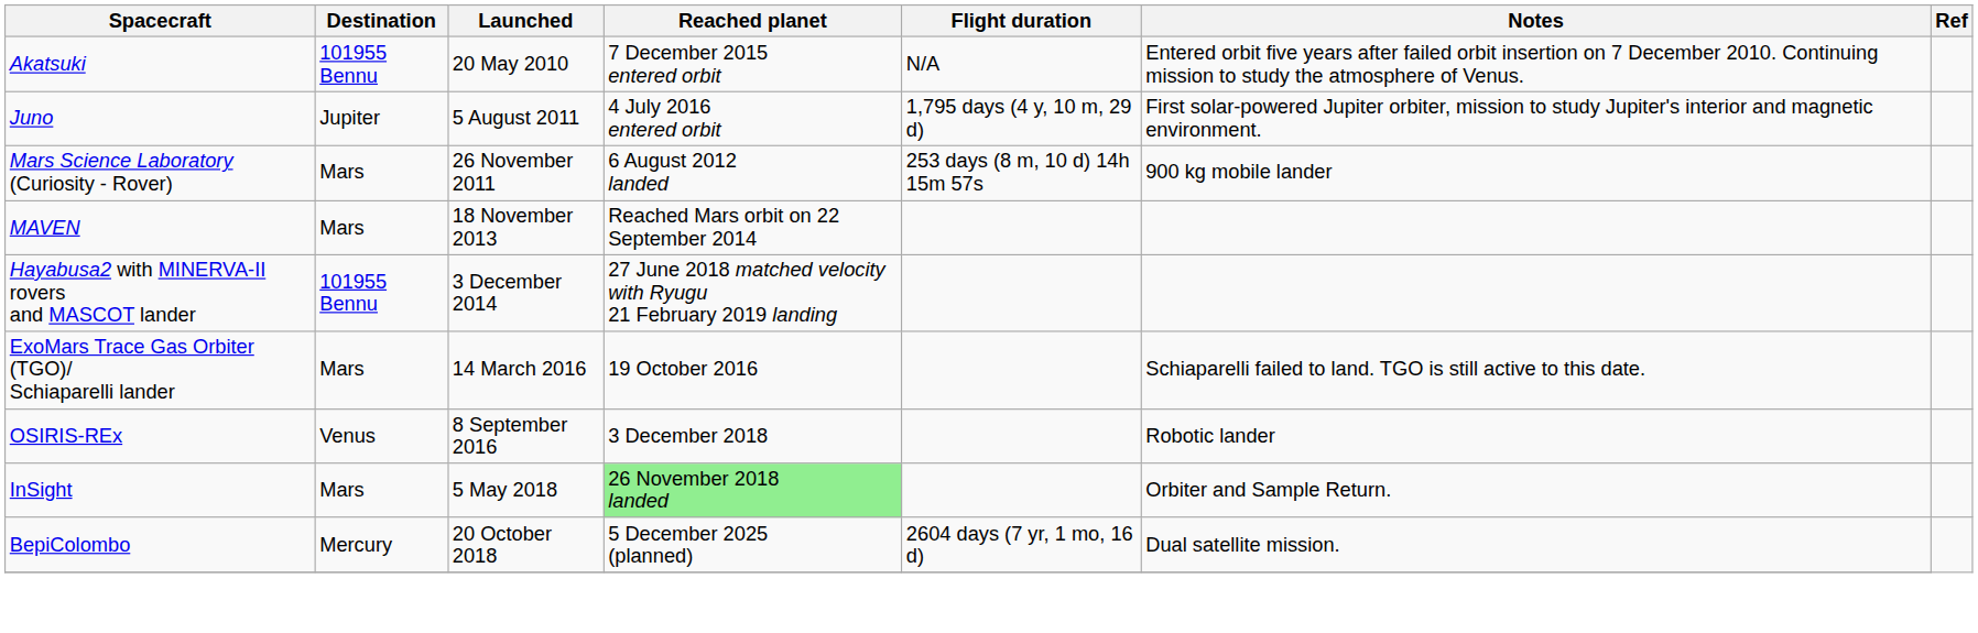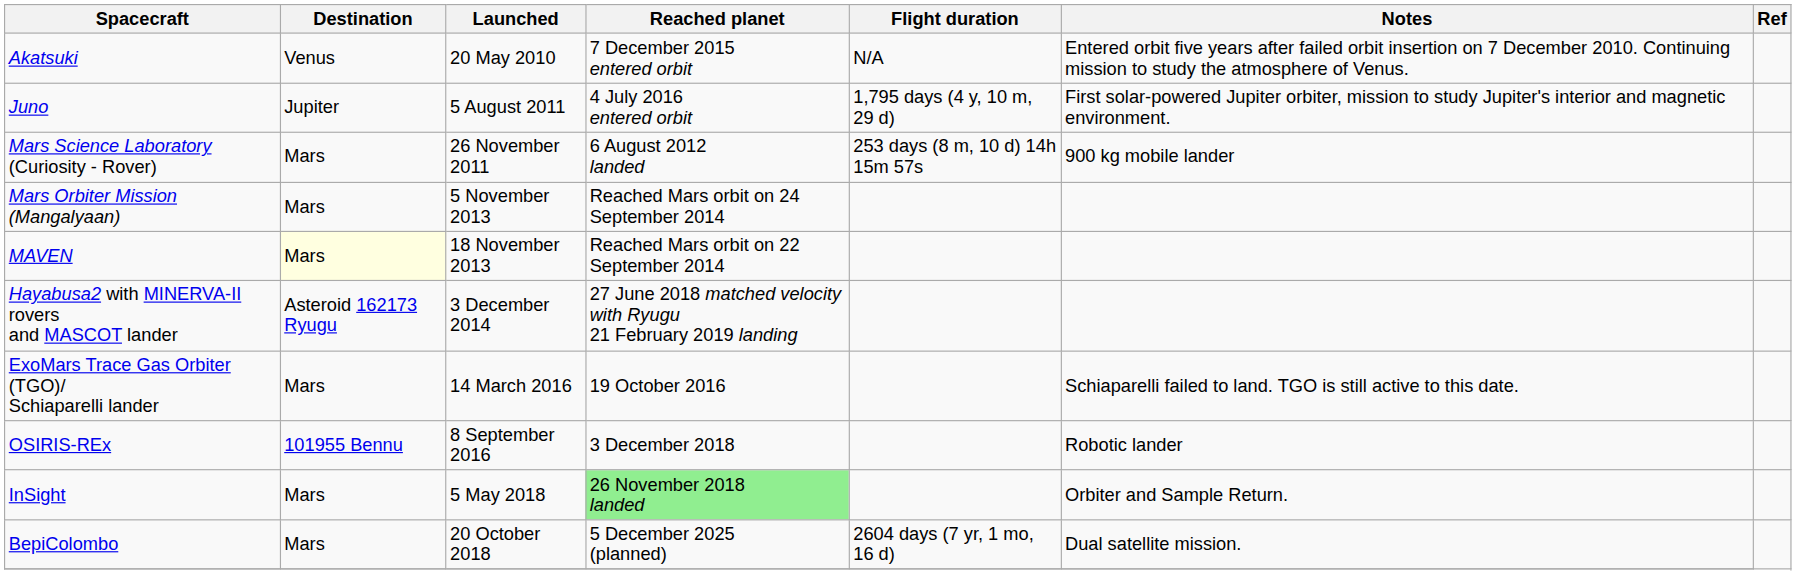Akatsuki | Destination: 101955 Bennu -> Venus
+ row: Mars Orbiter Mission (Mangalyaan) | Mars | 5 November 2013 | Reached Mars orbit on 24 September 2014
MAVEN | Destination: no background -> lightyellow background
Hayabusa2 with MINERVA-II rovers and MASCOT lander | Destination: 101955 Bennu -> Asteroid 162173 Ryugu
OSIRIS-REx | Destination: Venus -> 101955 Bennu
BepiColombo | Destination: Mercury -> Mars
